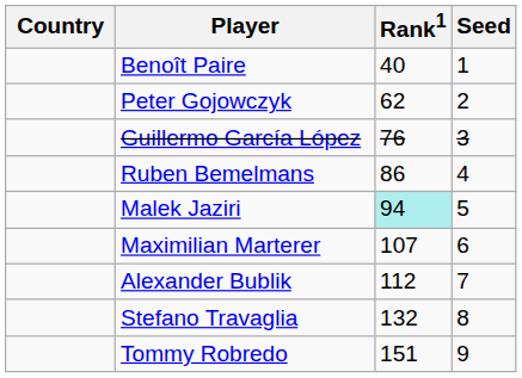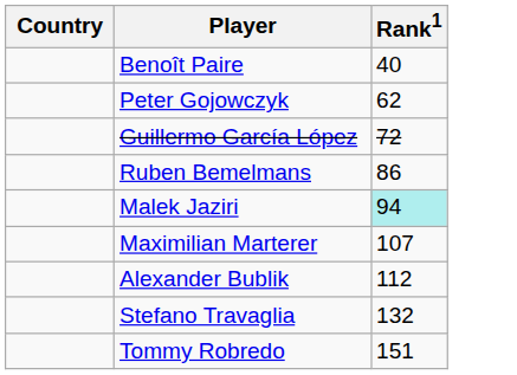- column: Seed | 1 | 2 | 3 | 4 | 5 | 6 | 7 | 8 | 9
Guillermo García López | Rank1: 76 -> 72
